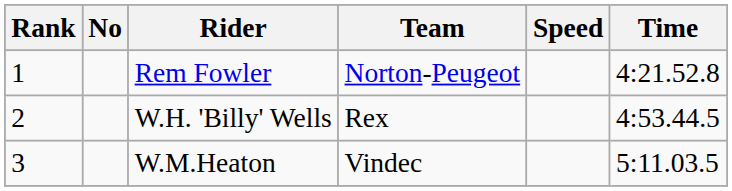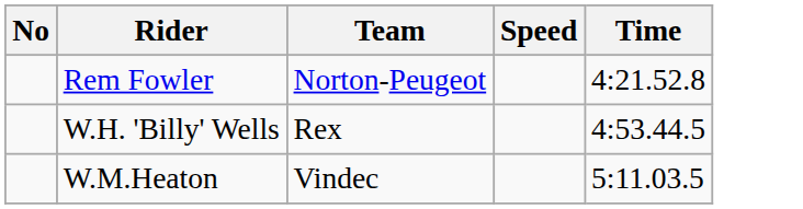- column: Rank | 1 | 2 | 3
